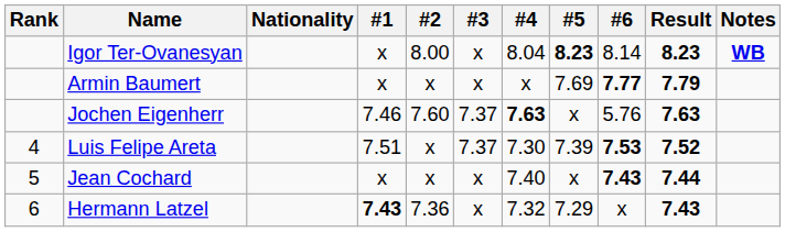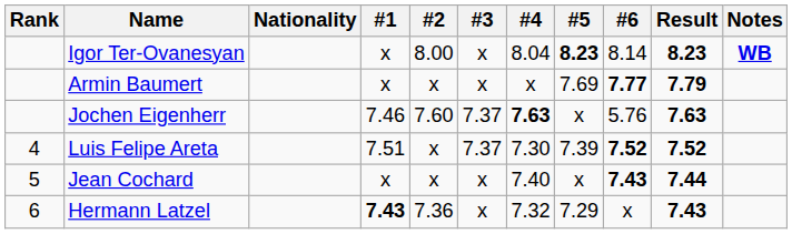Luis Felipe Areta | #6: 7.53 -> 7.52
